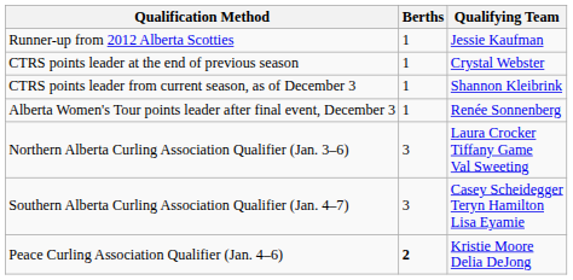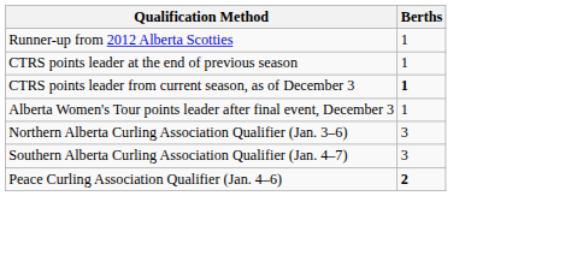- column: Qualifying Team | Jessie Kaufman | Crystal Webster | Shannon Kleibrink | Renée Sonnenberg | Laura Crocker Tiffany Game Val Sweeting | Casey Scheidegger Teryn Hamilton Lisa Eyamie | Kristie Moore Delia DeJong
CTRS points leader from current season, as of December 3 | Berths: normal -> bold
